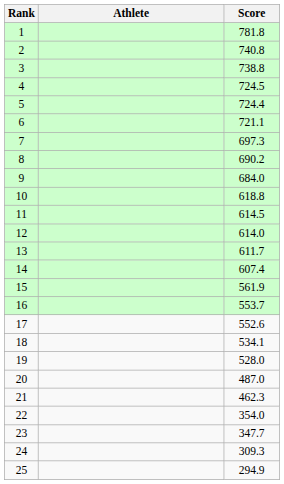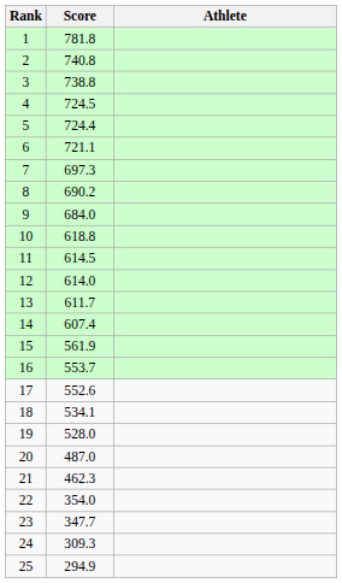columns swapped: Athlete <-> Score
